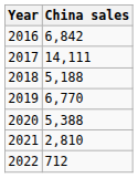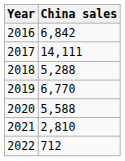2018 | China sales: 5,188 -> 5,288
2020 | China sales: 5,388 -> 5,588
